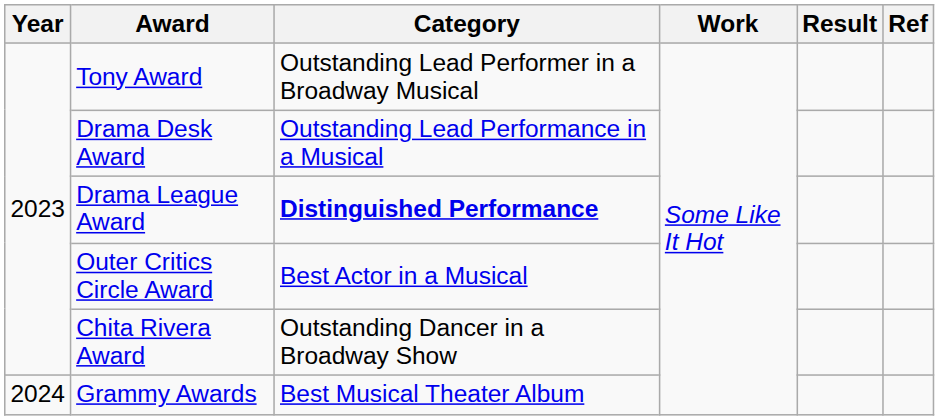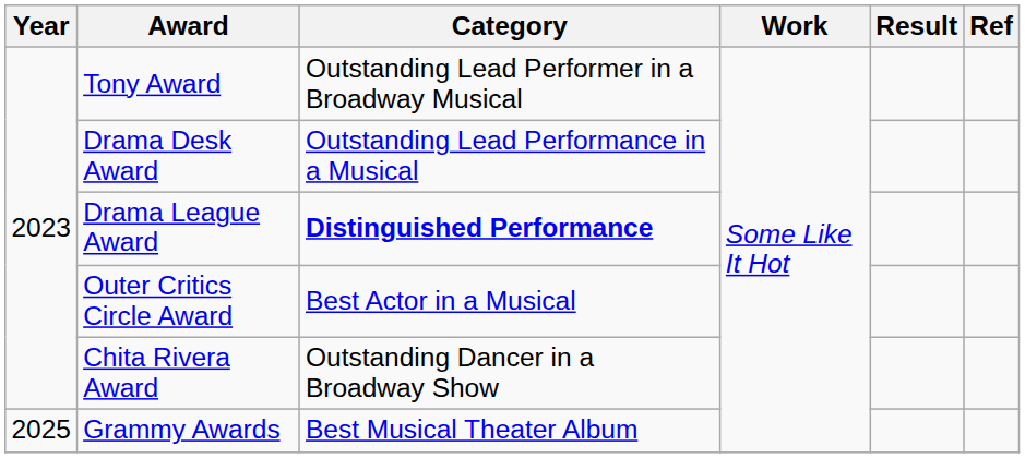Grammy Awards | Year: 2024 -> 2025
